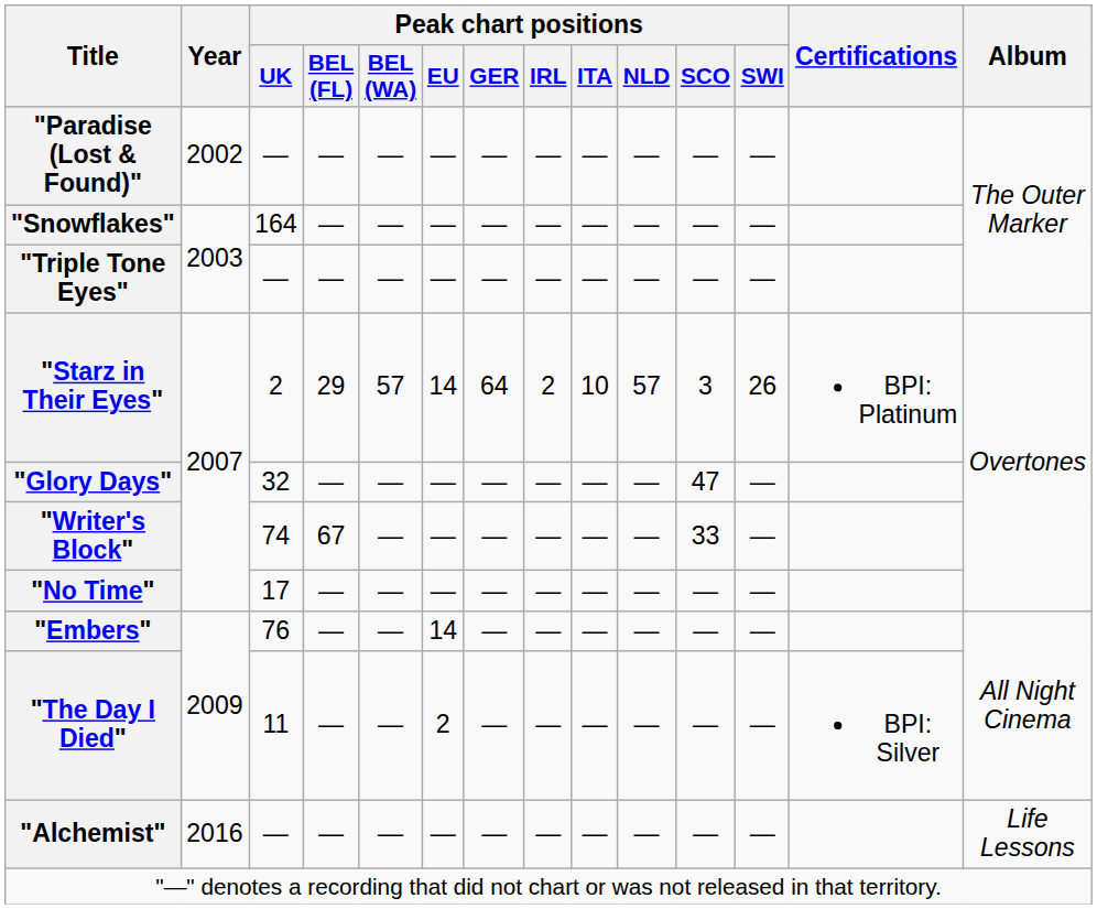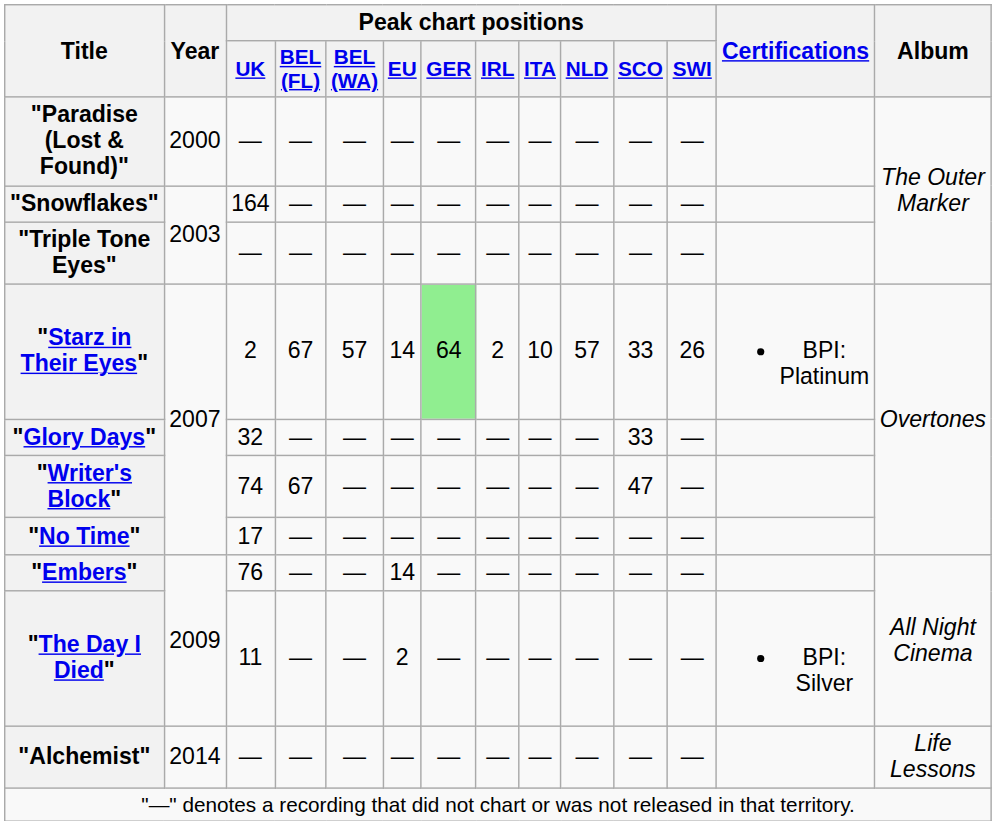"Paradise (Lost & Found)" | Year: 2002 -> 2000
"Starz in Their Eyes" | Peak chart positions / BEL (FL): 29 -> 67
"Starz in Their Eyes" | Peak chart positions / GER: no background -> lightgreen background
"Starz in Their Eyes" | Peak chart positions / SCO: 3 -> 33
"Glory Days" | Peak chart positions / SCO: 47 -> 33
"Writer's Block" | Peak chart positions / SCO: 33 -> 47
"Alchemist" | Year: 2016 -> 2014
